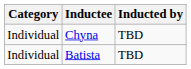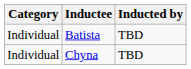rows swapped: Batista <-> Chyna
